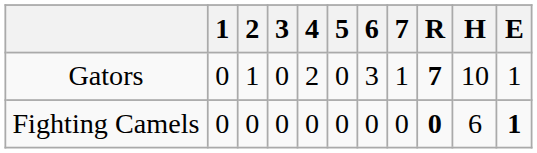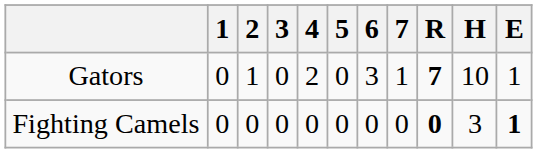Fighting Camels | H: 6 -> 3
